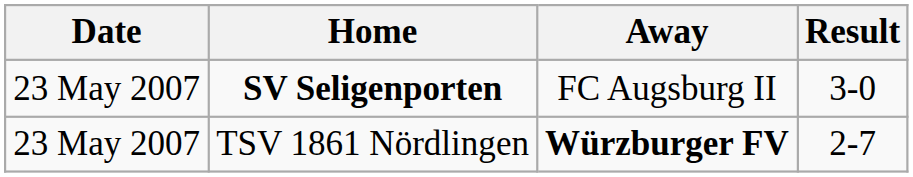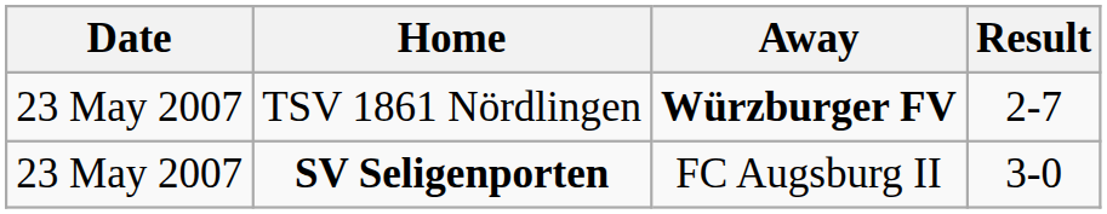rows swapped: SV Seligenporten <-> TSV 1861 Nördlingen
